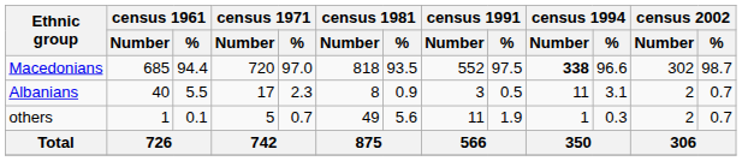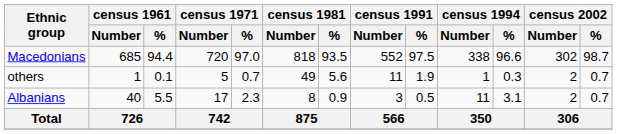Macedonians | census 1994 / Number: bold -> normal
rows swapped: Albanians <-> others
